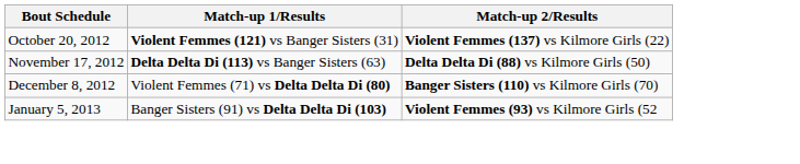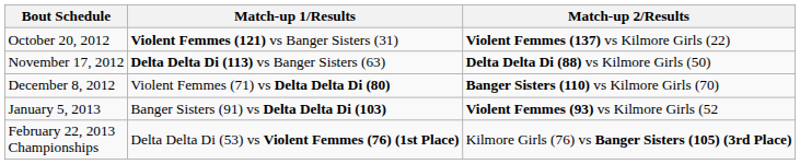+ row: February 22, 2013 Championships | Delta Delta Di (53) vs Violent Femmes (76) (1st Place) | Kilmore Girls (76) vs Banger Sisters (105) (3rd Place)
